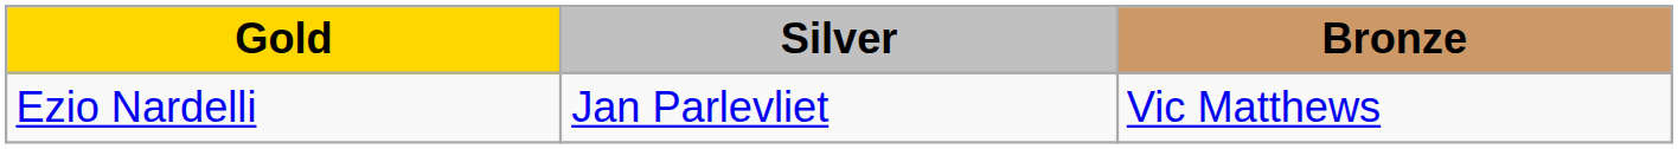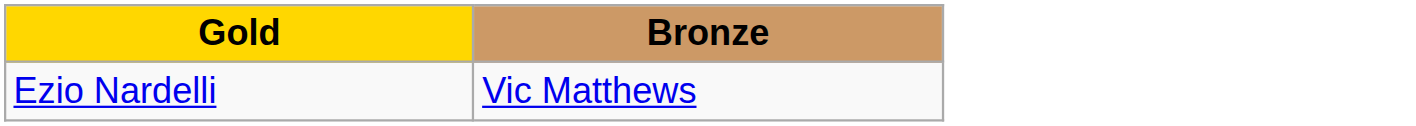- column: Silver | Jan Parlevliet
